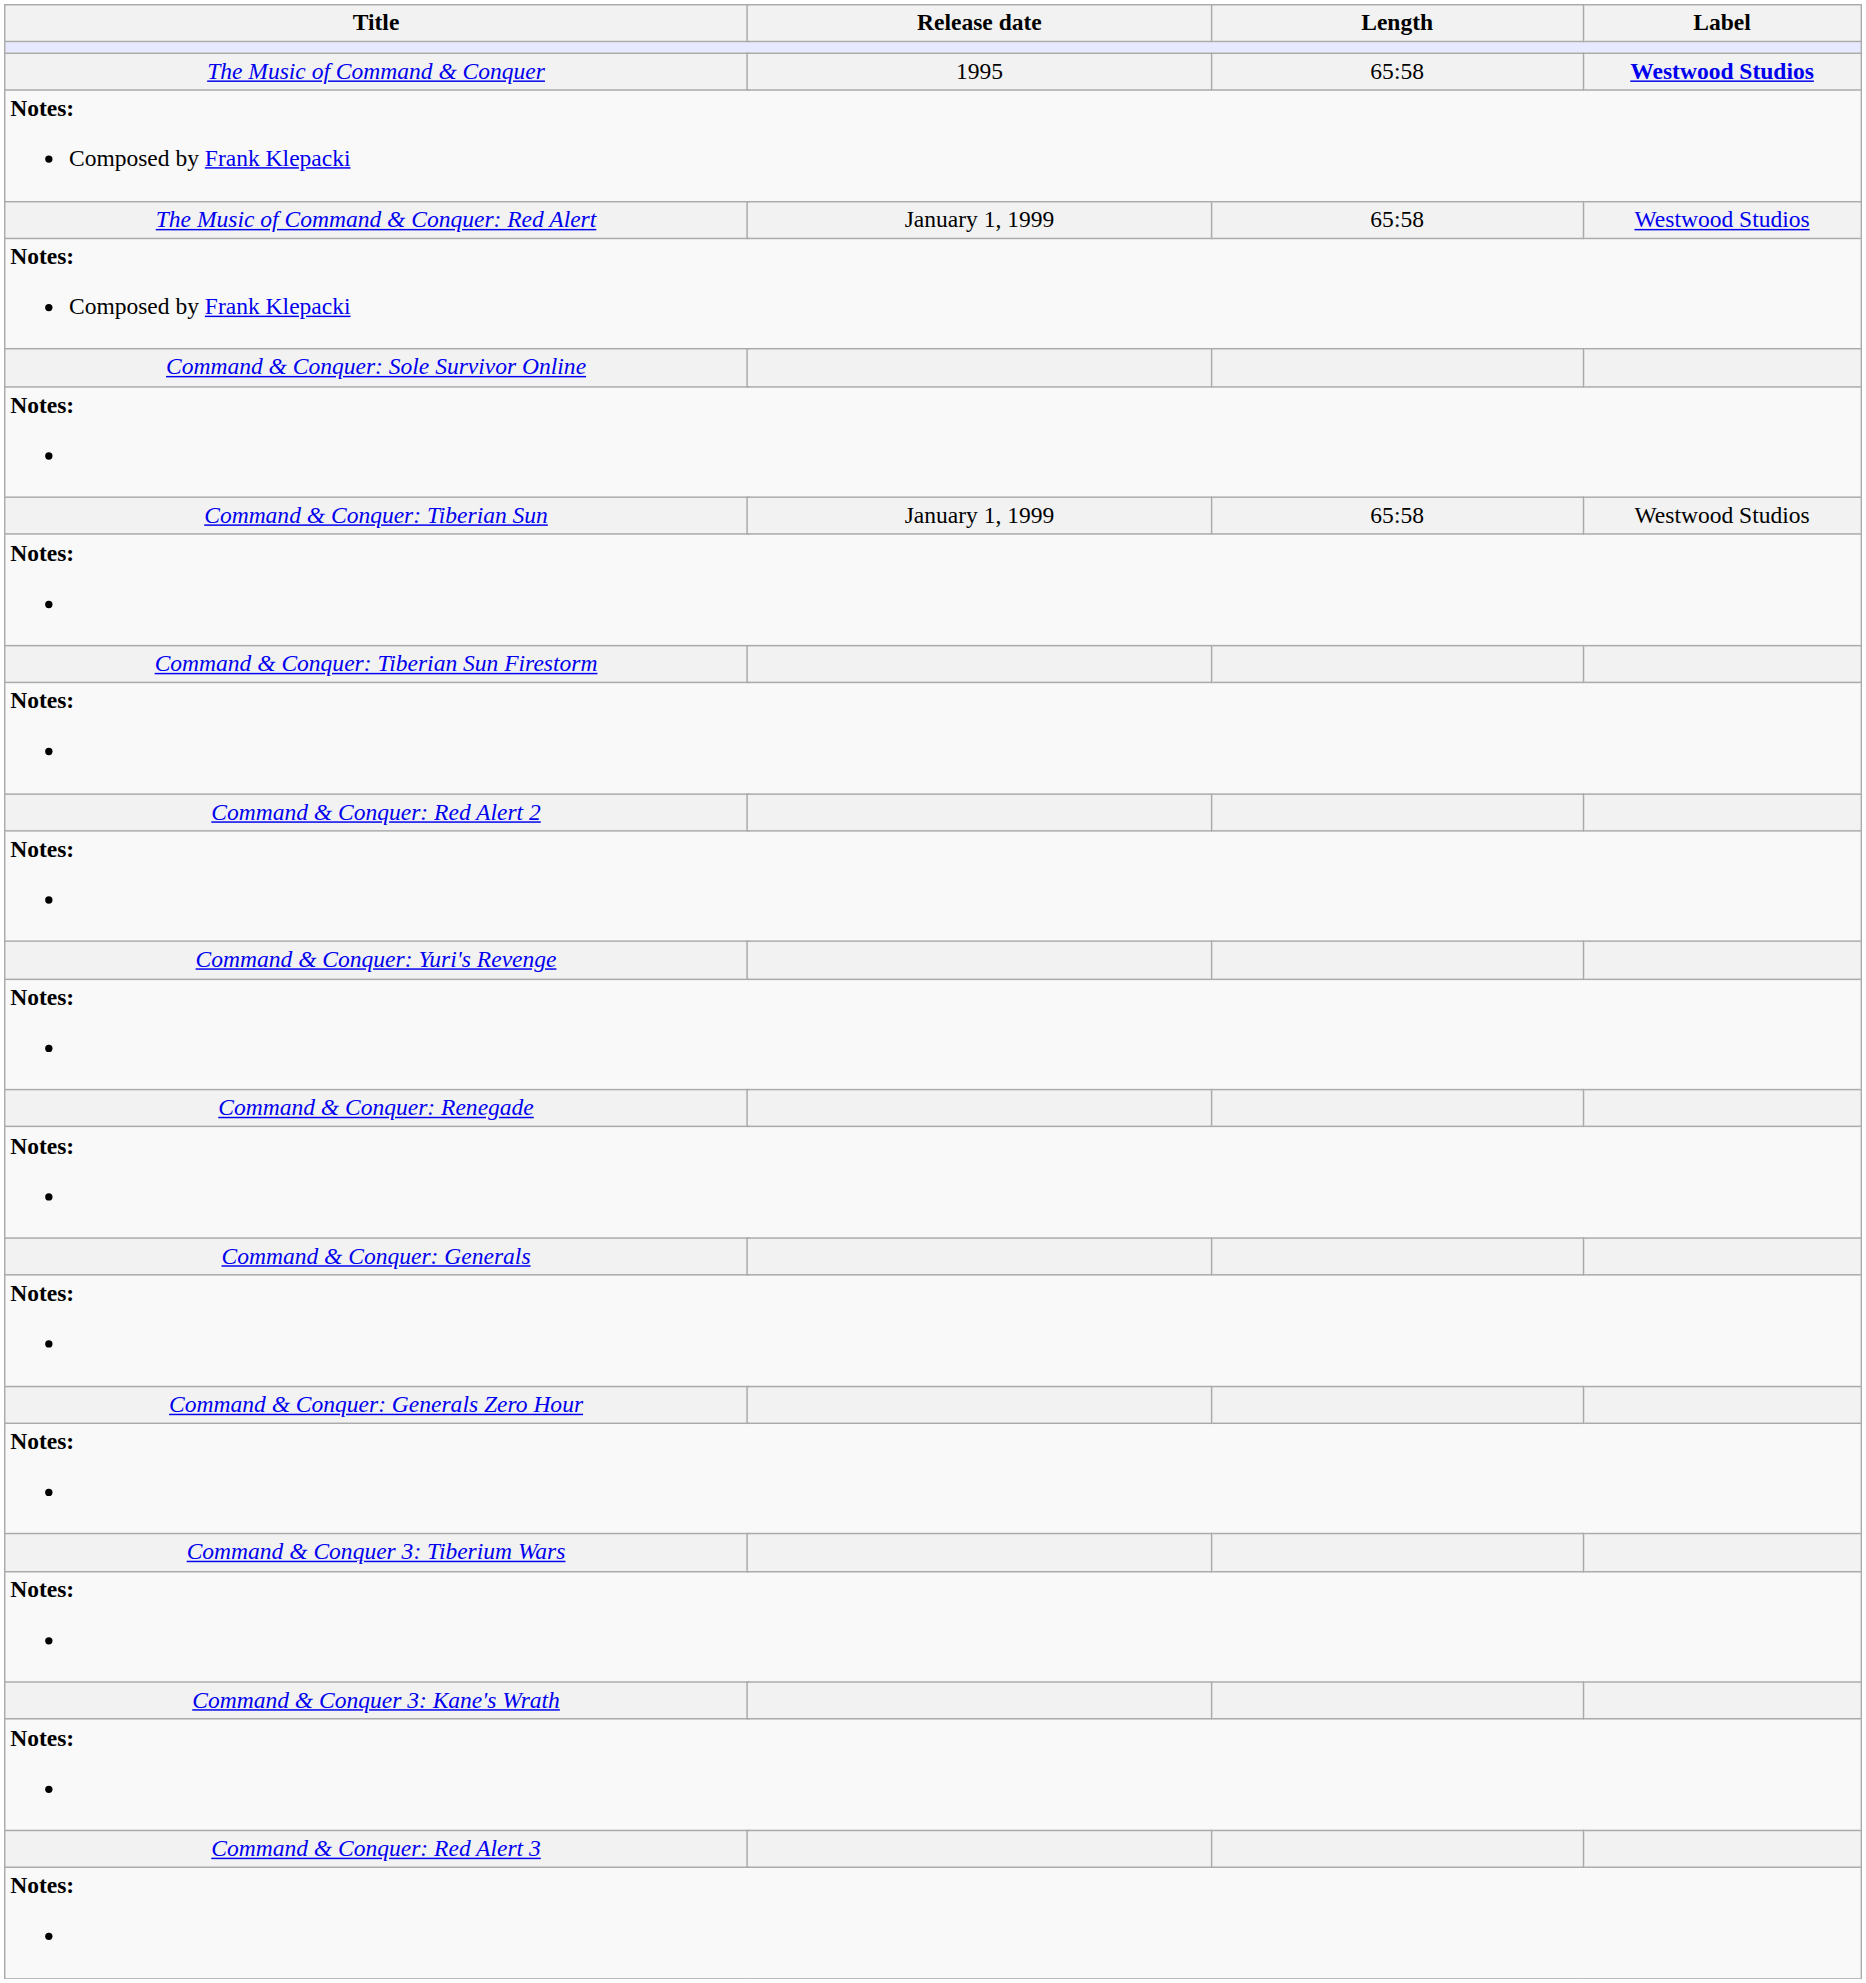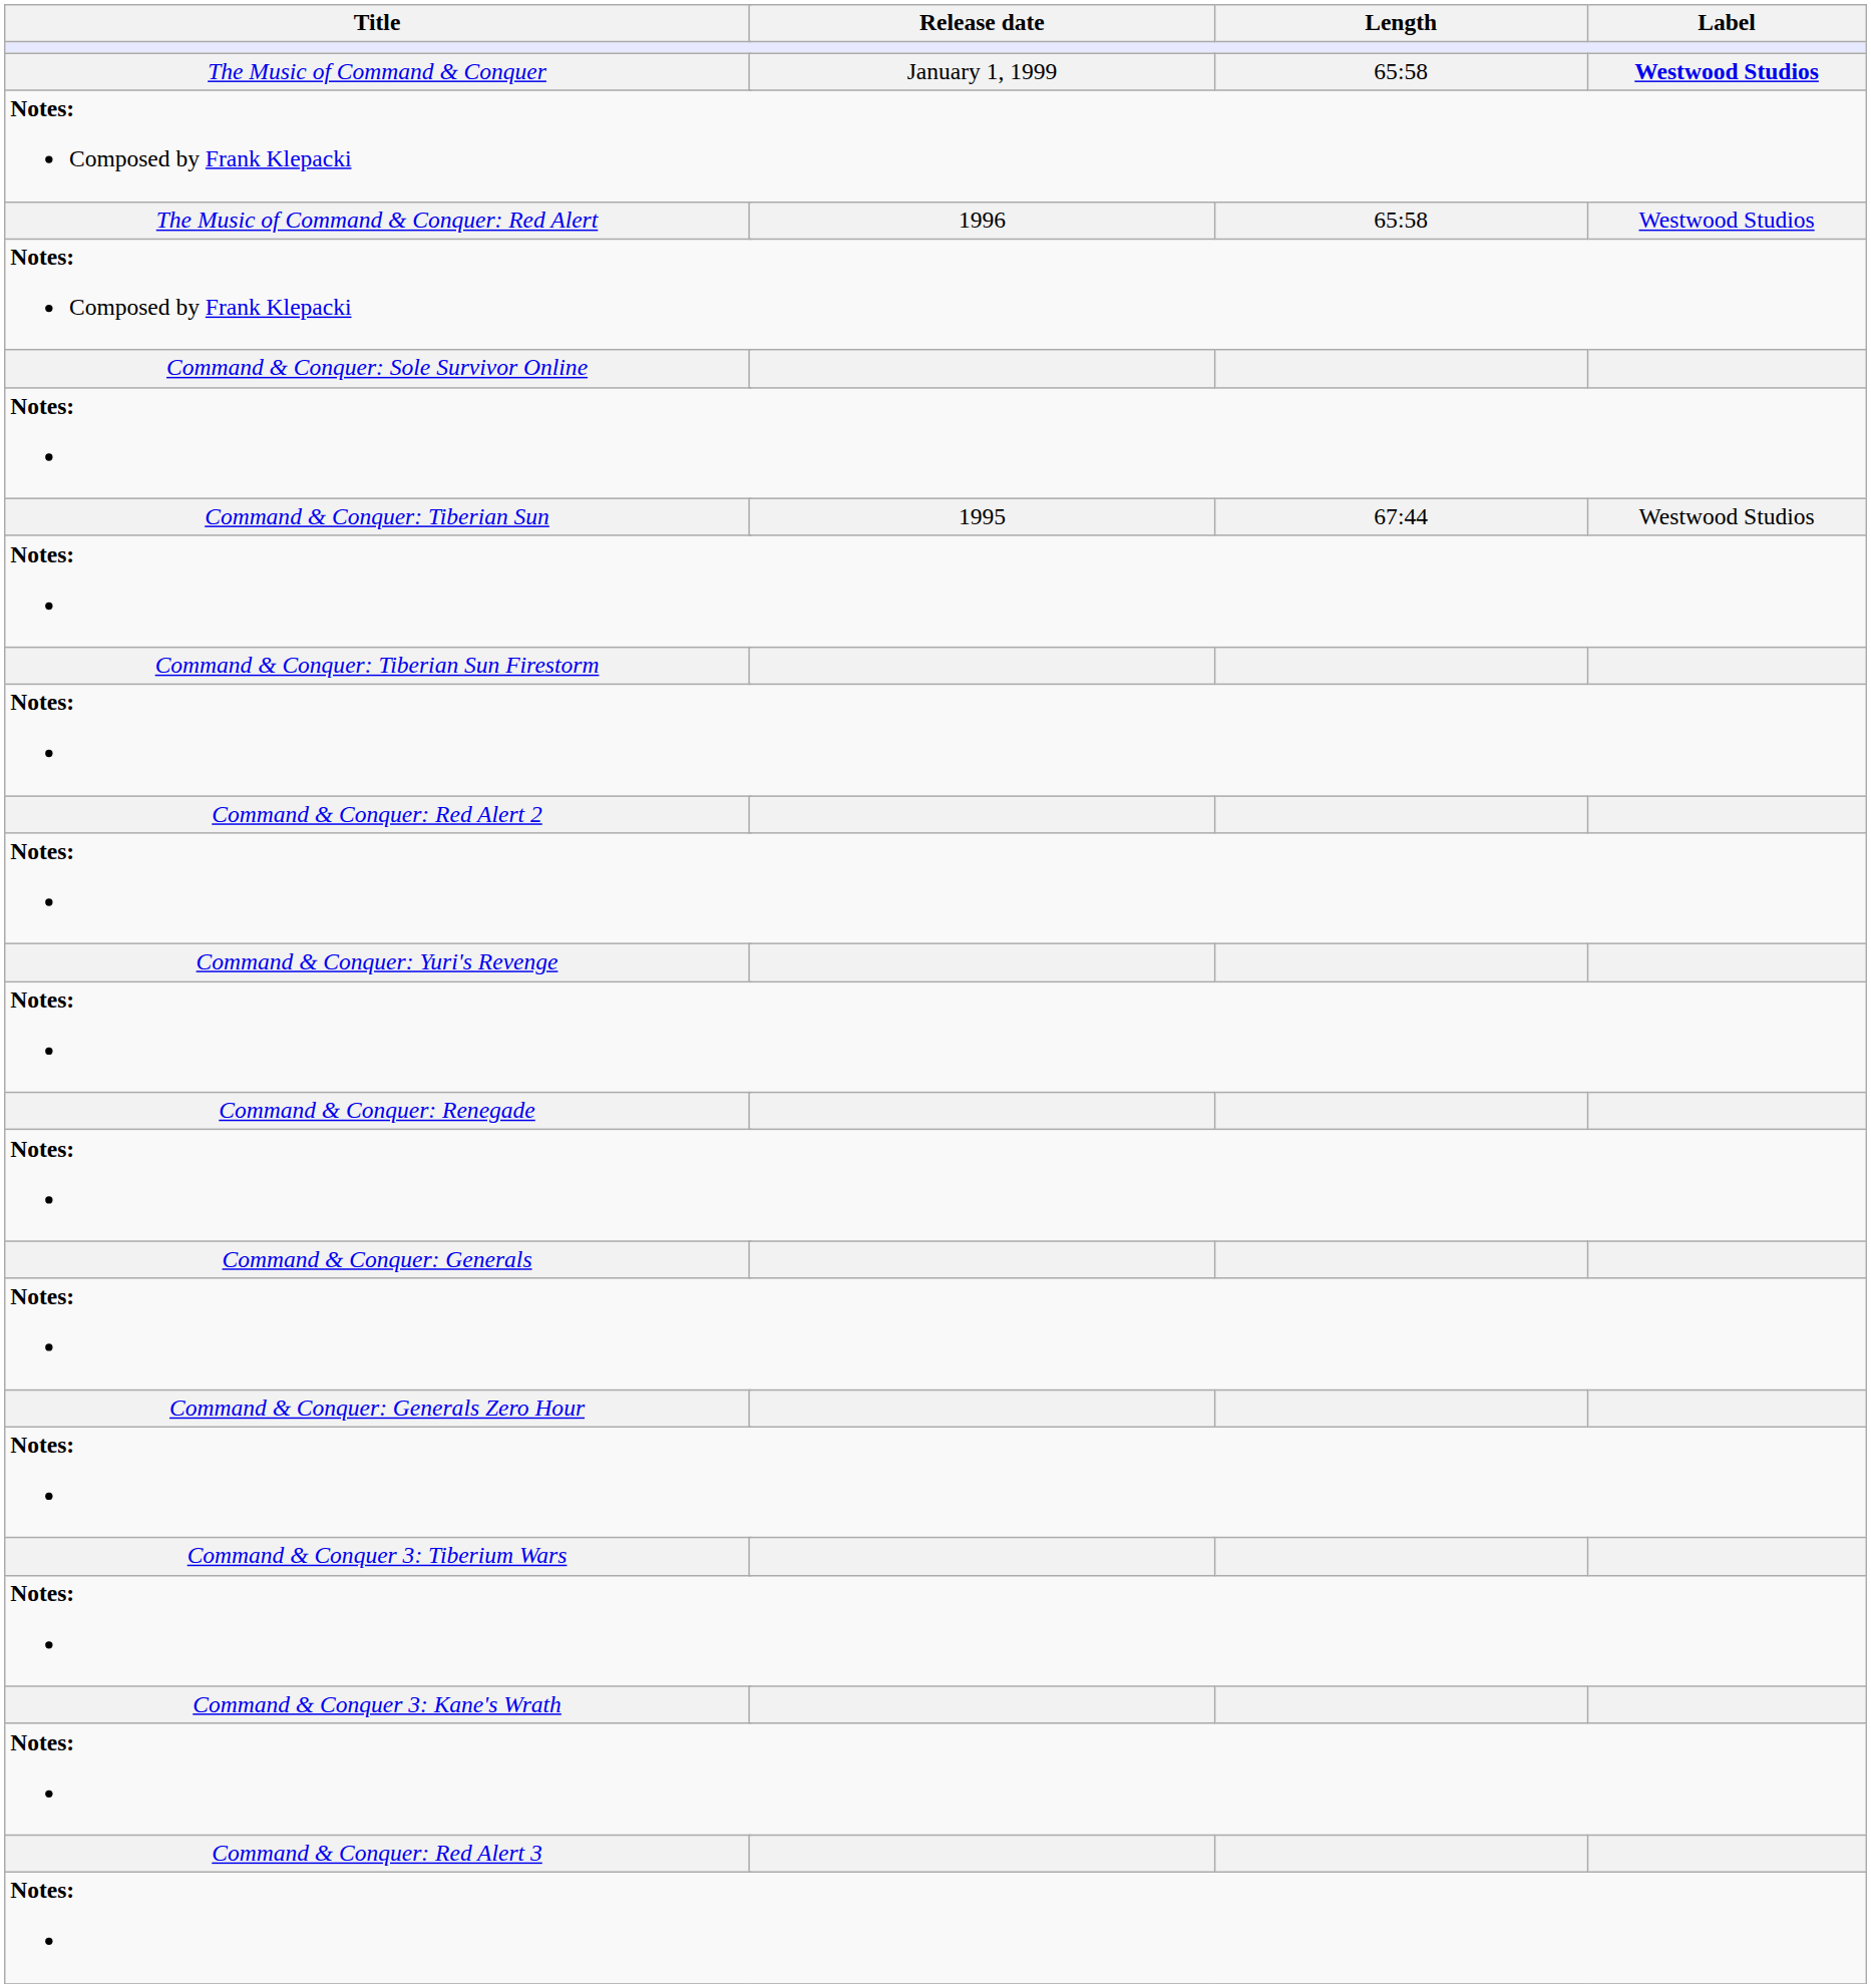The Music of Command & Conquer | Release date: 1995 -> January 1, 1999
The Music of Command & Conquer: Red Alert | Release date: January 1, 1999 -> 1996
Command & Conquer: Tiberian Sun | Release date: January 1, 1999 -> 1995
Command & Conquer: Tiberian Sun | Length: 65:58 -> 67:44
